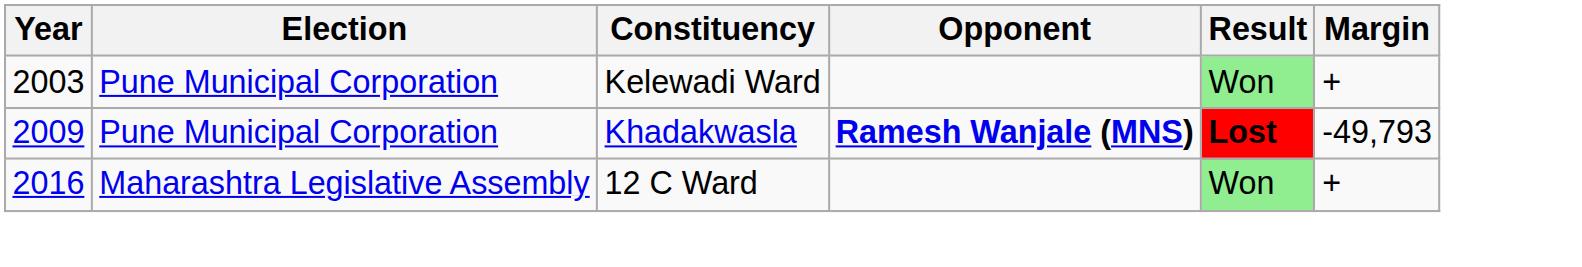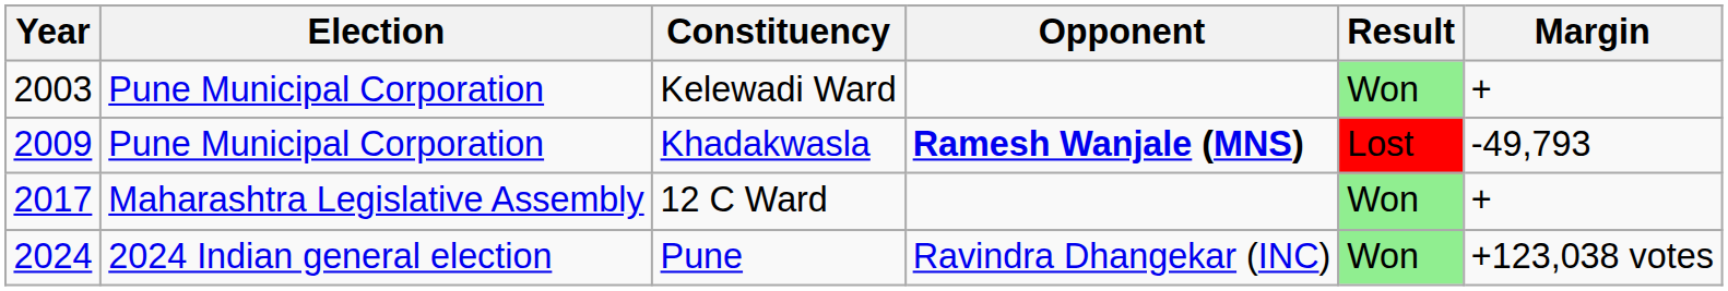Khadakwasla | Result: bold -> normal
12 C Ward | Year: 2016 -> 2017
+ row: 2024 | 2024 Indian general election | Pune | Ravindra Dhangekar (INC) | Won | +123,038 votes
